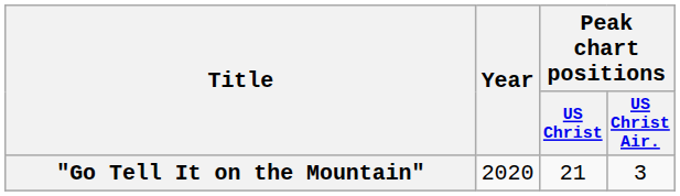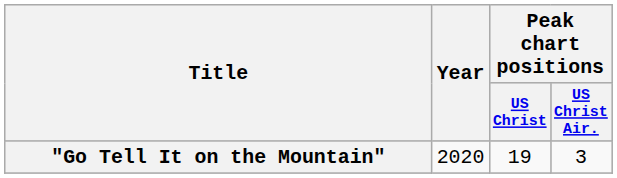"Go Tell It on the Mountain" | Peak chart positions / US Christ: 21 -> 19
